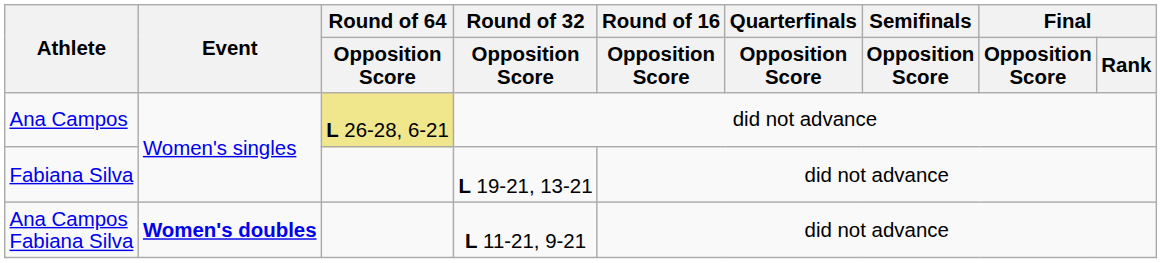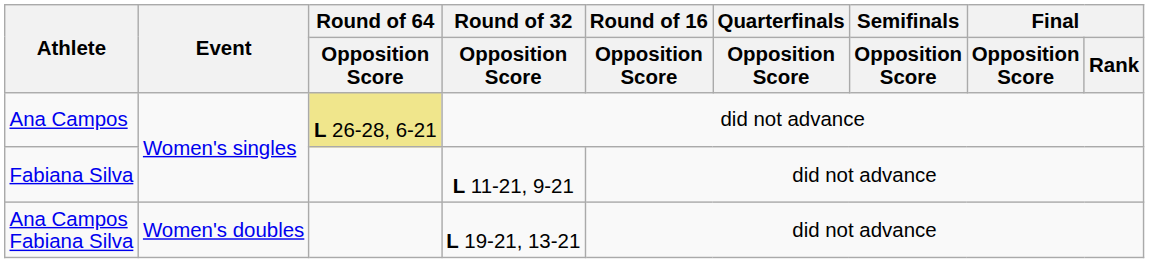Fabiana Silva | Round of 32 / Opposition Score: L 19-21, 13-21 -> L 11-21, 9-21
Ana Campos Fabiana Silva | Event: bold -> normal
Ana Campos Fabiana Silva | Round of 32 / Opposition Score: L 11-21, 9-21 -> L 19-21, 13-21
